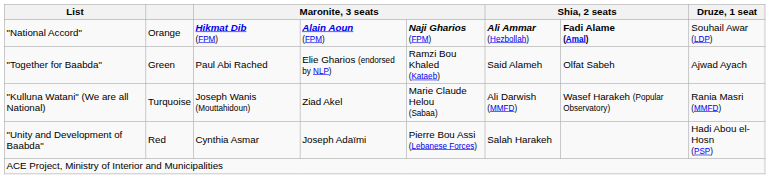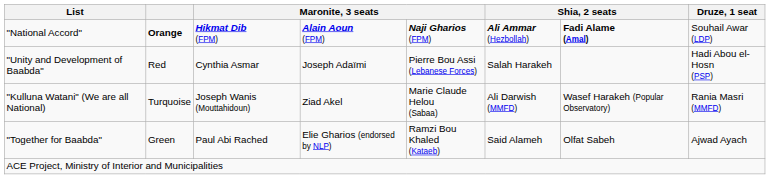"National Accord" | column 2: normal -> bold
rows swapped: "Unity and Development of Baabda" <-> "Together for Baabda"
